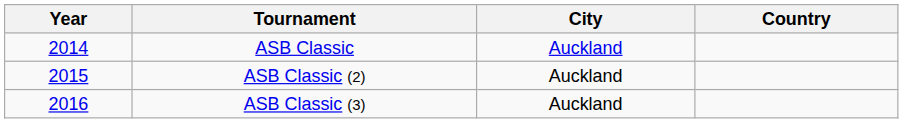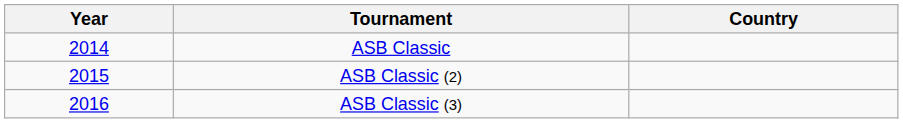- column: City | Auckland | Auckland | Auckland
